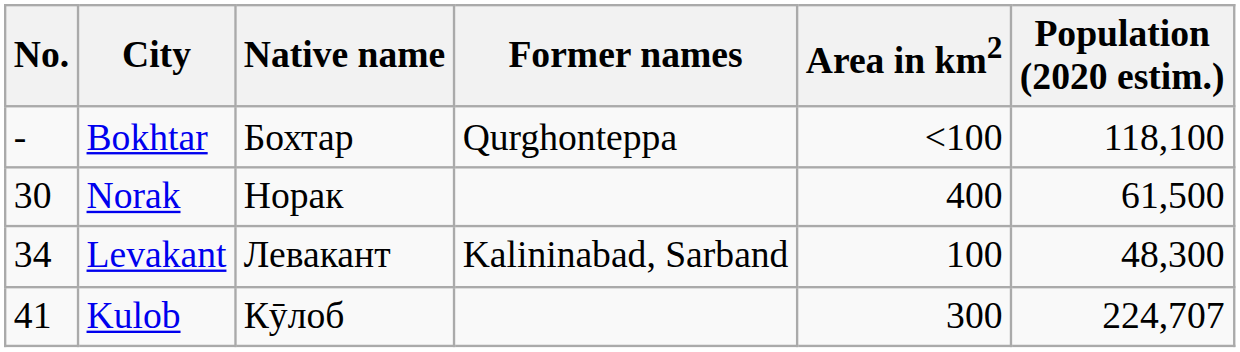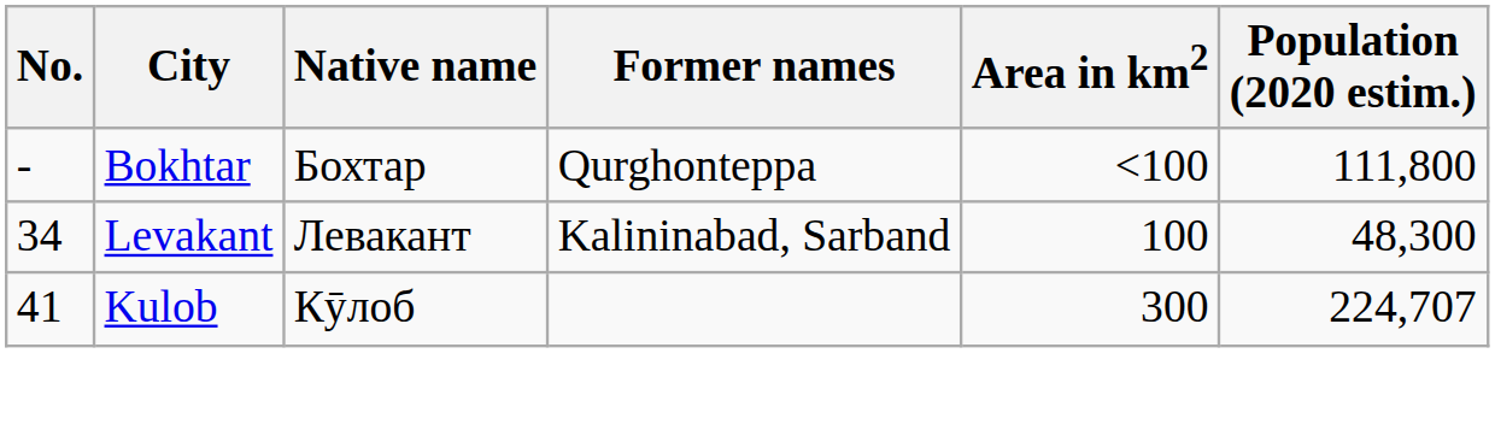Bokhtar | Population (2020 estim.): 118,100 -> 111,800
- row: 30 | Norak | Норак | 400 | 61,500
